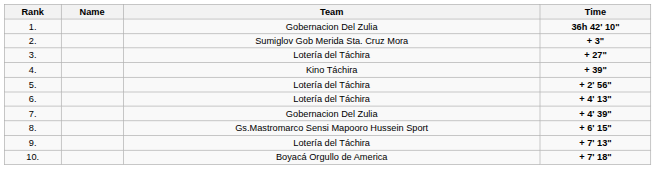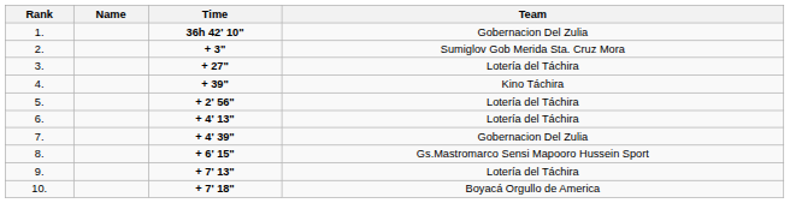columns swapped: Team <-> Time
